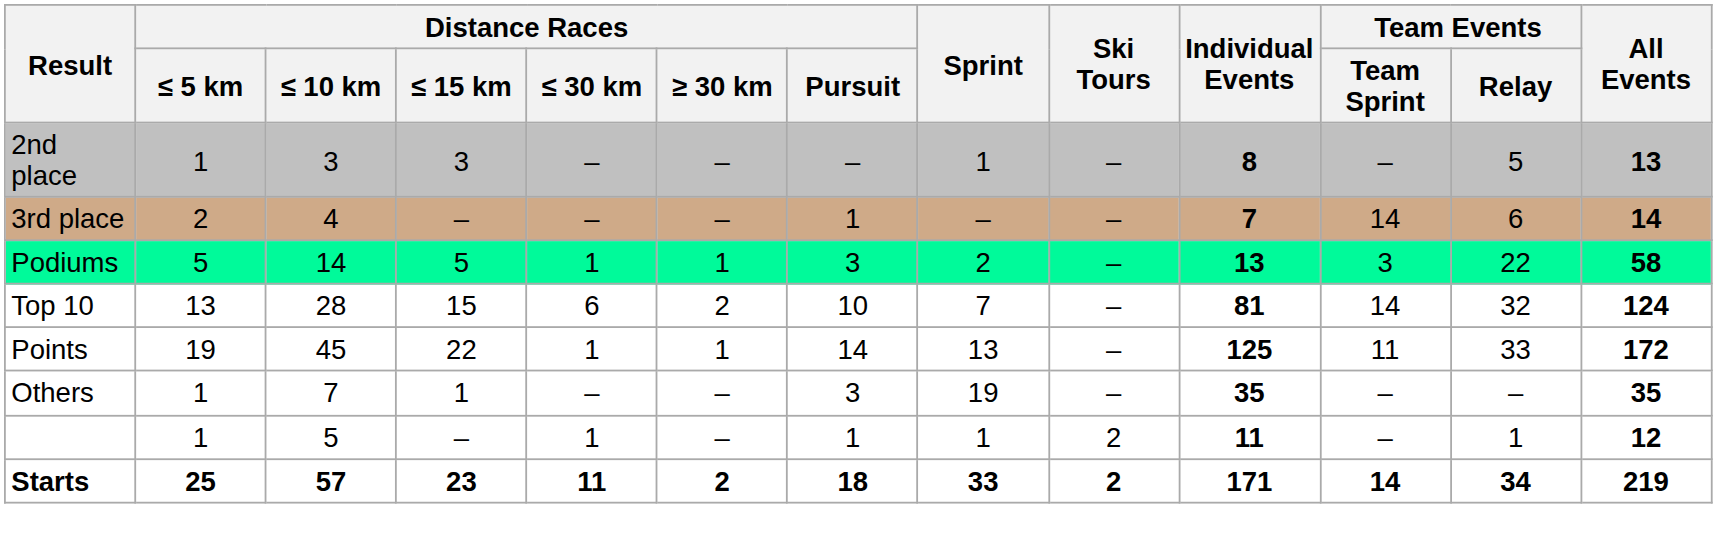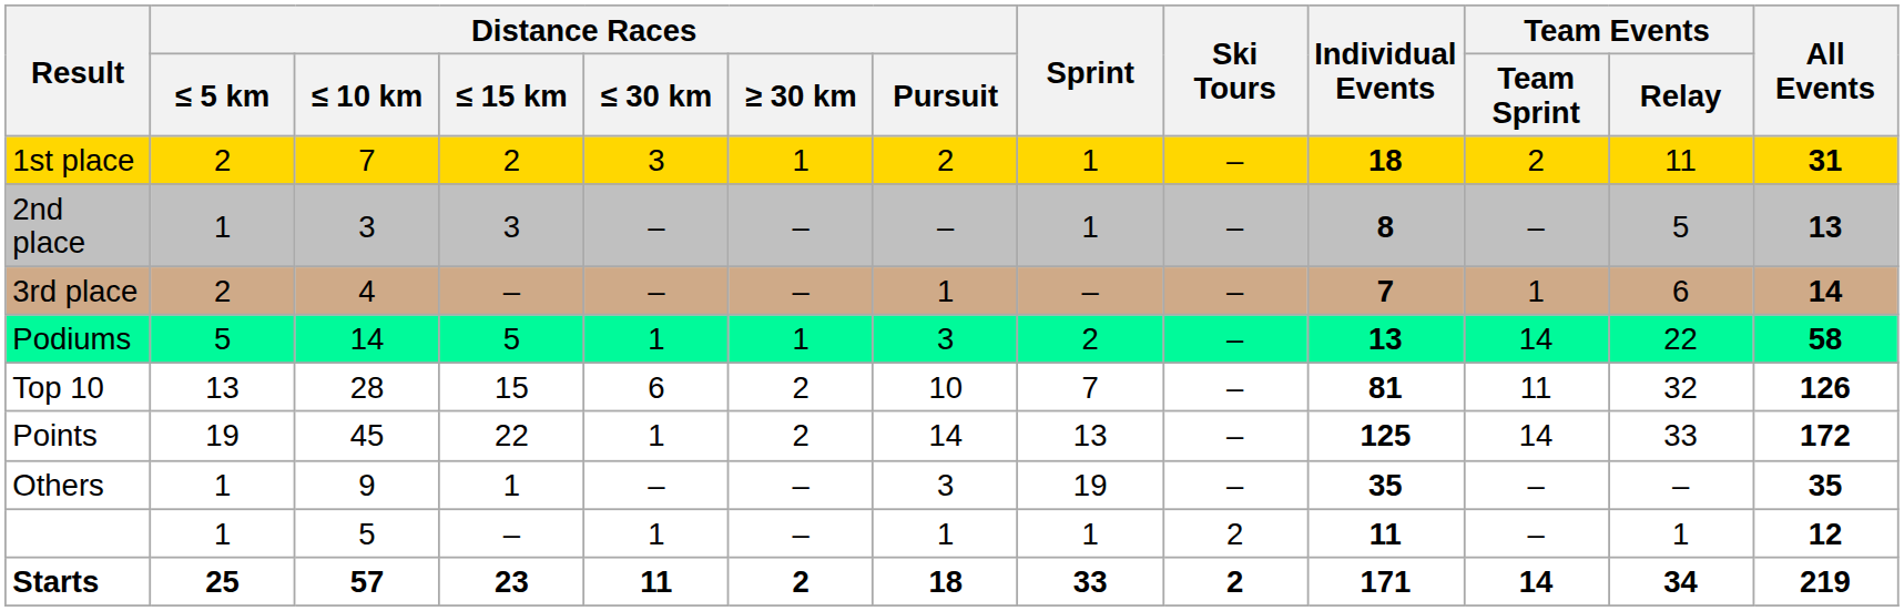+ row: 1st place | 2 | 7 | 2 | 3 | 1 | 2 | 1 | – | 18 | 2 | 11 | 31
3rd place | Team Events / Team Sprint: 14 -> 1
Podiums | Team Events / Team Sprint: 3 -> 14
Top 10 | Team Events / Team Sprint: 14 -> 11
Top 10 | All Events: 124 -> 126
Points | Distance Races / ≥ 30 km: 1 -> 2
Points | Team Events / Team Sprint: 11 -> 14
Others | Distance Races / ≤ 10 km: 7 -> 9
